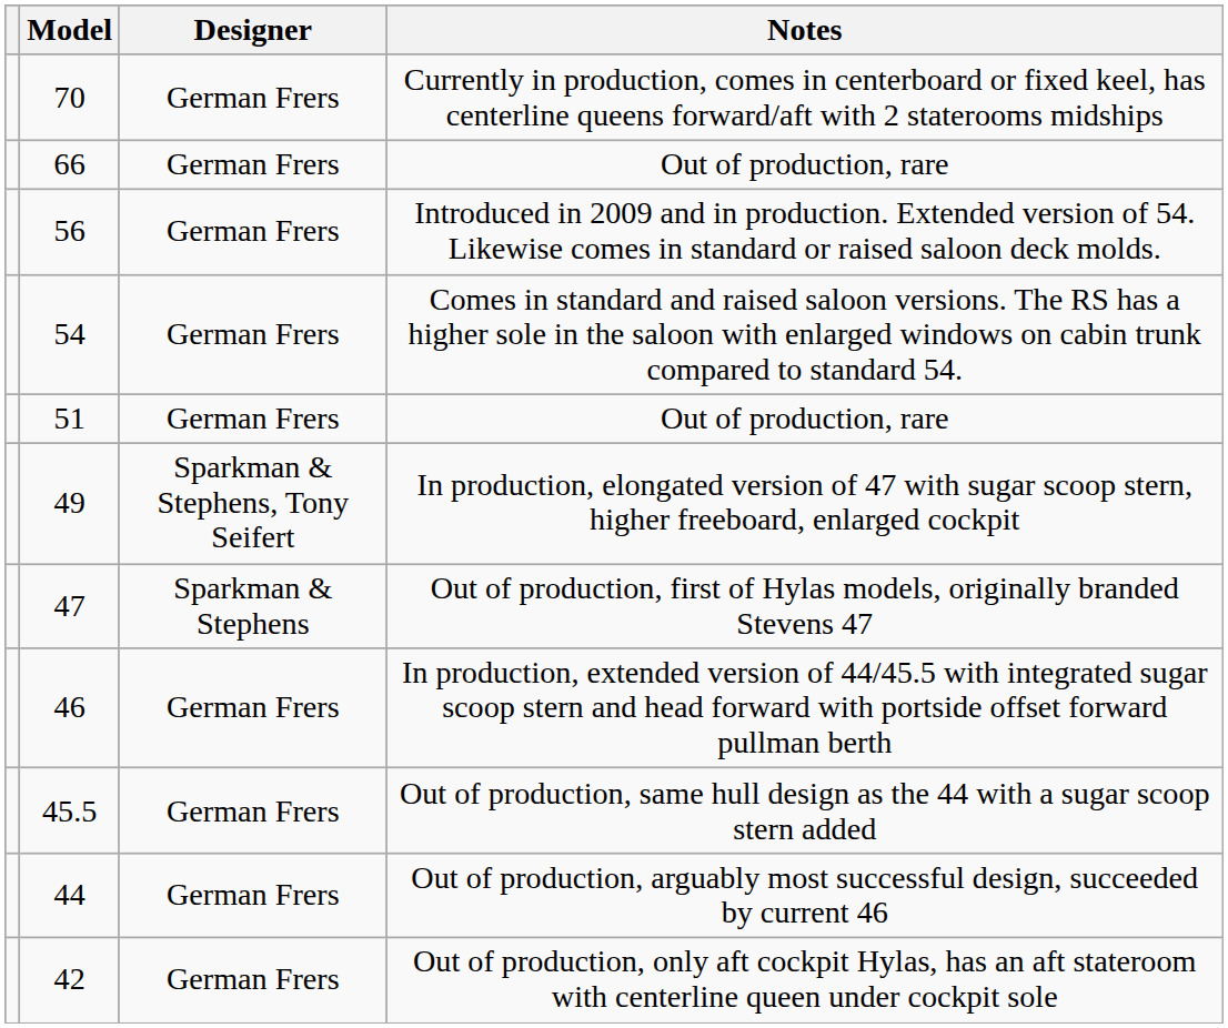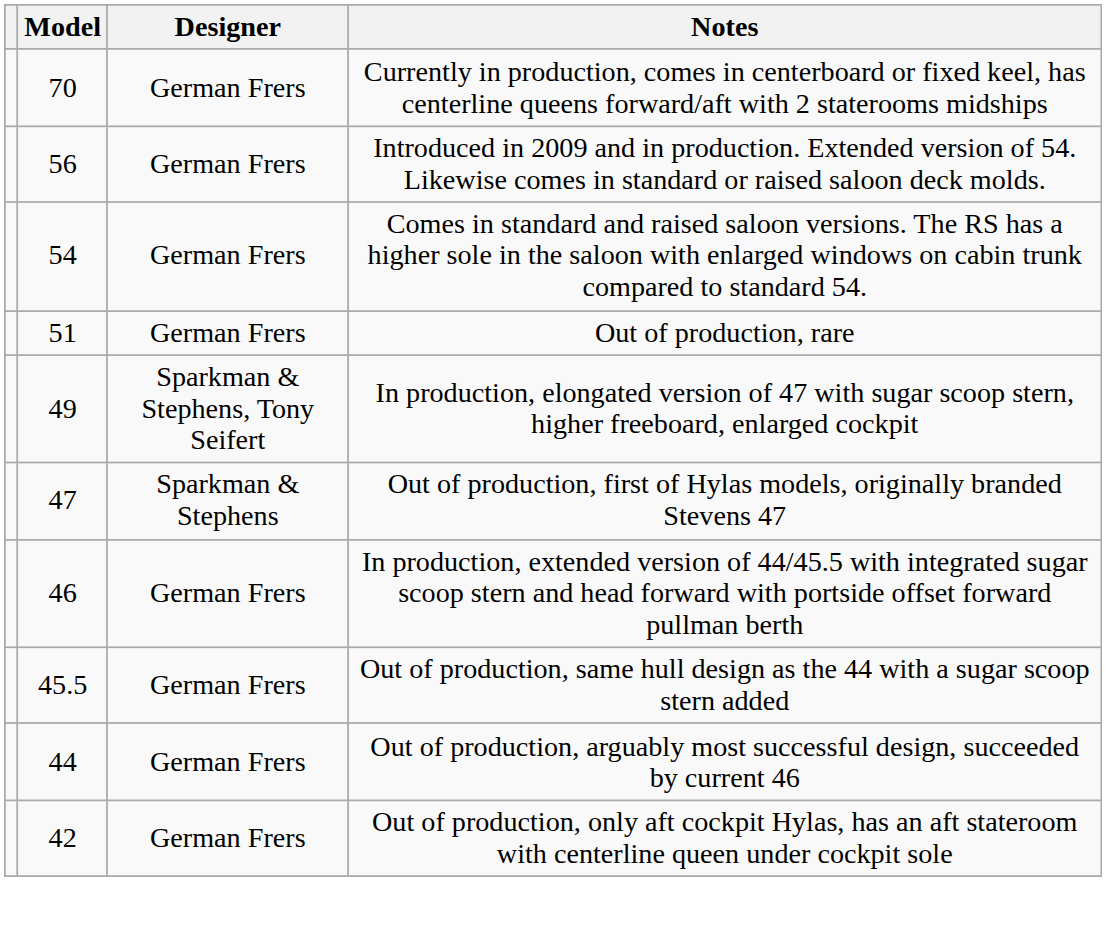- row: 66 | German Frers | Out of production, rare
